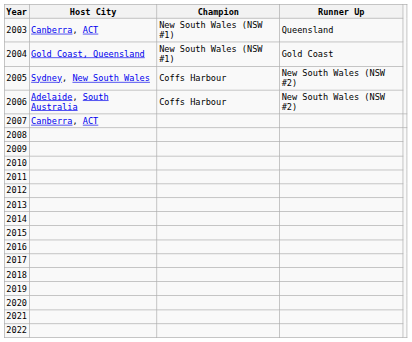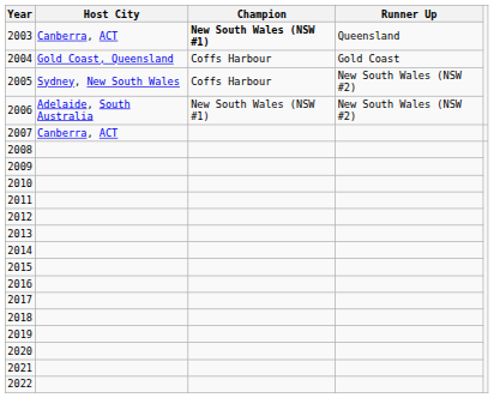2003 | Champion: normal -> bold
2004 | Champion: New South Wales (NSW #1) -> Coffs Harbour
2006 | Champion: Coffs Harbour -> New South Wales (NSW #1)
